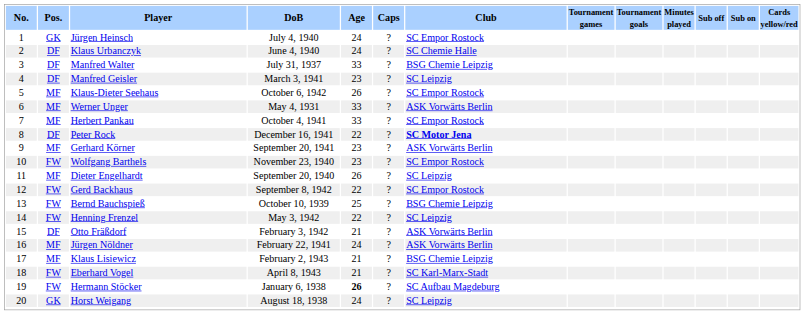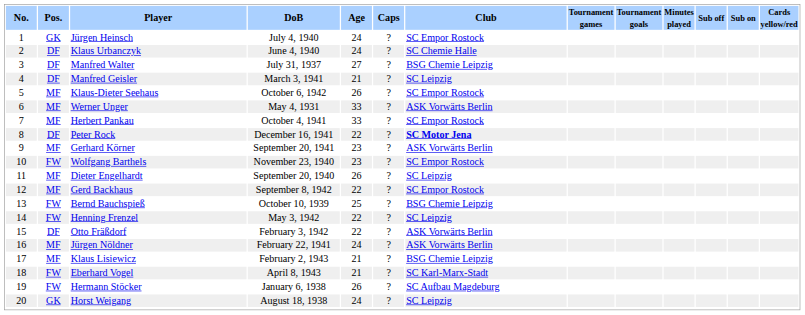Manfred Walter | Age: 33 -> 27
Manfred Geisler | Age: 23 -> 21
Gerd Backhaus | Pos.: FW -> MF
Otto Fräßdorf | Age: 21 -> 22
Hermann Stöcker | Age: bold -> normal
